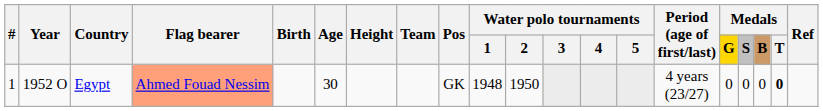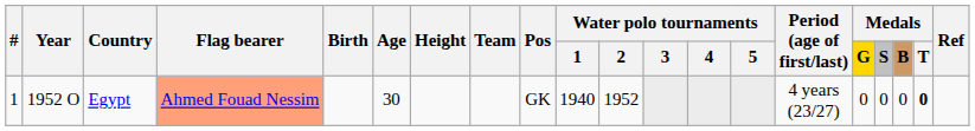Egypt | Water polo tournaments / 1: 1948 -> 1940
Egypt | Water polo tournaments / 2: 1950 -> 1952
